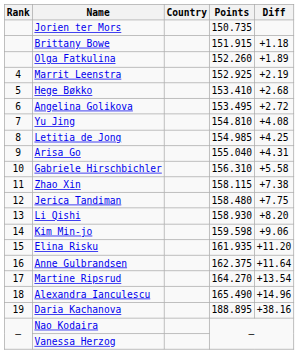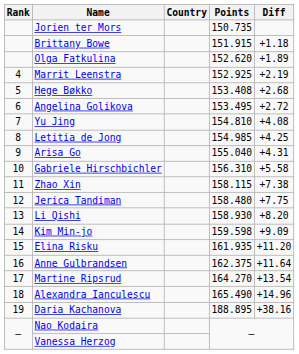Olga Fatkulina | Points: 152.260 -> 152.620
Hege Bøkko | Points: 153.410 -> 153.408
Kim Min-jo | Diff: +9.06 -> +9.09
